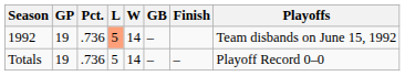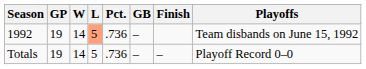columns swapped: W <-> Pct.
